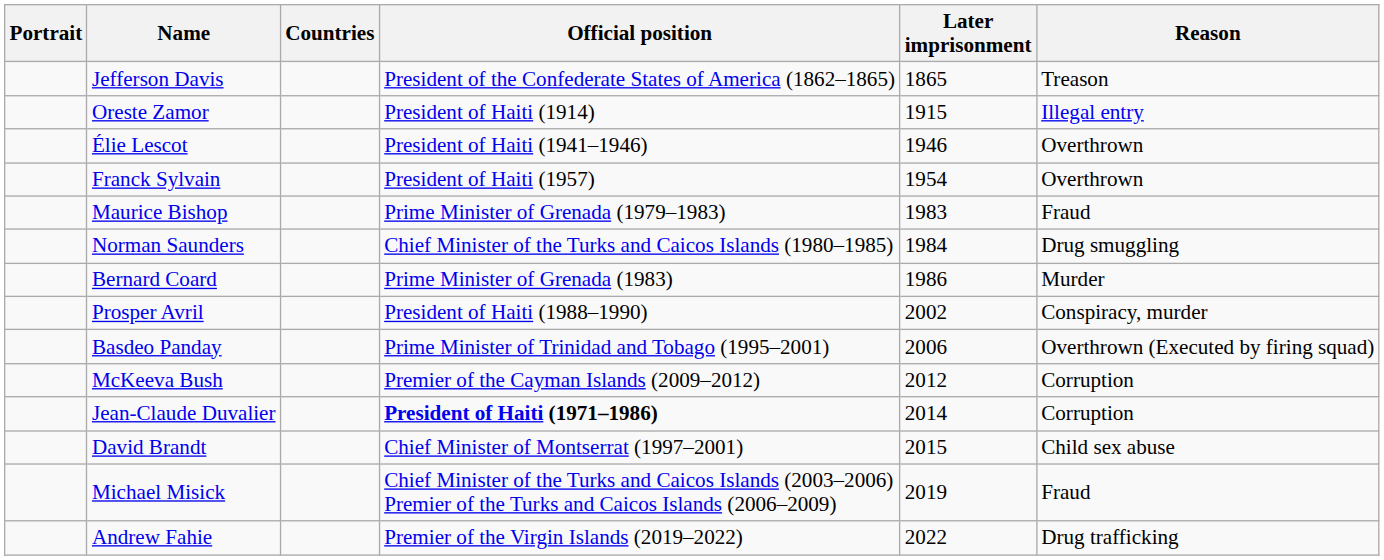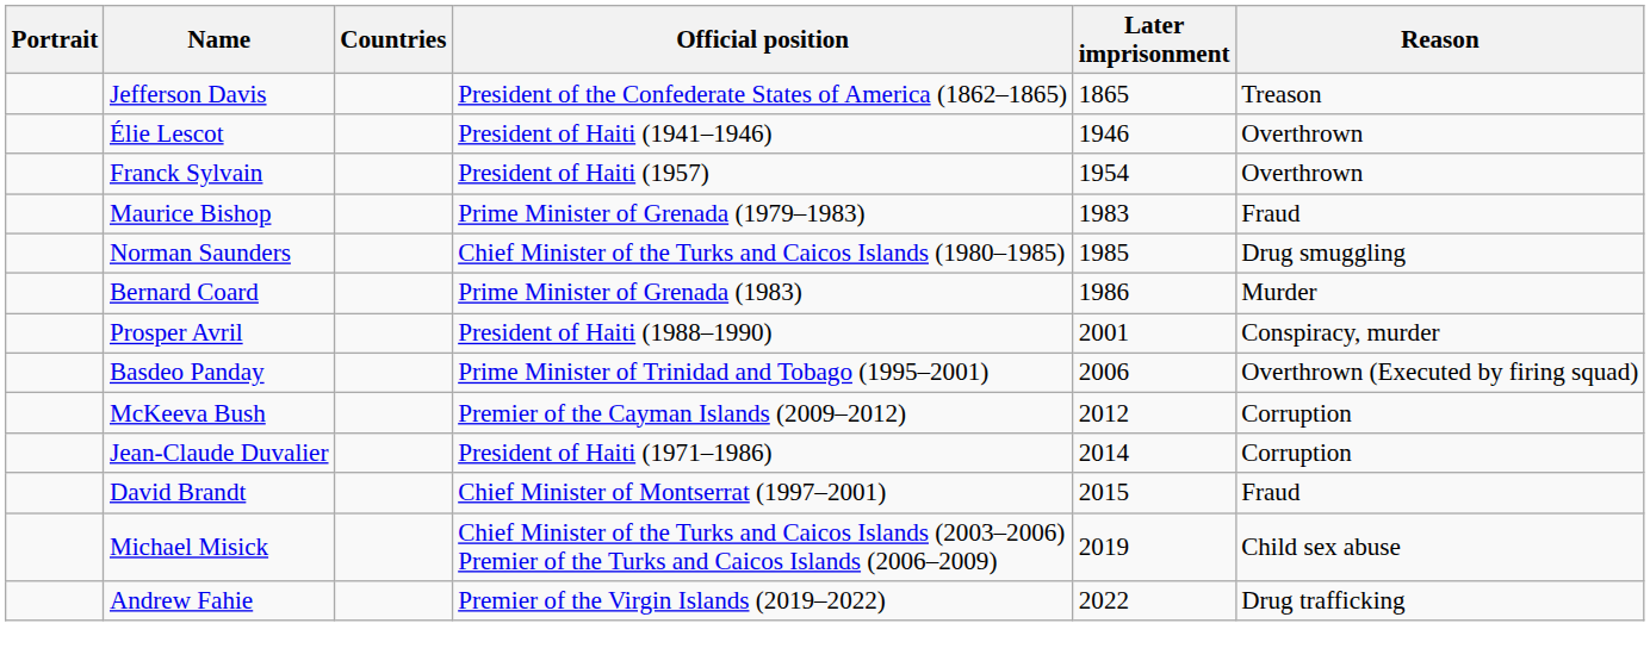- row: Oreste Zamor | President of Haiti (1914) | 1915 | Illegal entry
Norman Saunders | Later imprisonment: 1984 -> 1985
Prosper Avril | Later imprisonment: 2002 -> 2001
Jean-Claude Duvalier | Official position: bold -> normal
David Brandt | Reason: Child sex abuse -> Fraud
Michael Misick | Reason: Fraud -> Child sex abuse
